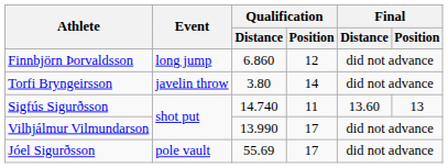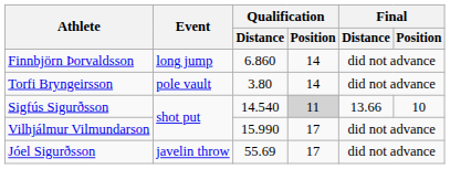Finnbjörn Þorvaldsson | Qualification / Position: 12 -> 14
Torfi Bryngeirsson | Event: javelin throw -> pole vault
Sigfús Sigurðsson | Qualification / Distance: 14.740 -> 14.540
Sigfús Sigurðsson | Qualification / Position: no background -> lightgrey background
Sigfús Sigurðsson | Final / Distance: 13.60 -> 13.66
Sigfús Sigurðsson | Final / Position: 13 -> 10
Vilhjálmur Vilmundarson | Qualification / Distance: 13.990 -> 15.990
Jóel Sigurðsson | Event: pole vault -> javelin throw
